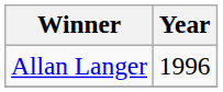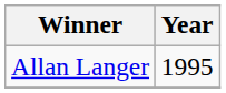Allan Langer | Year: 1996 -> 1995
